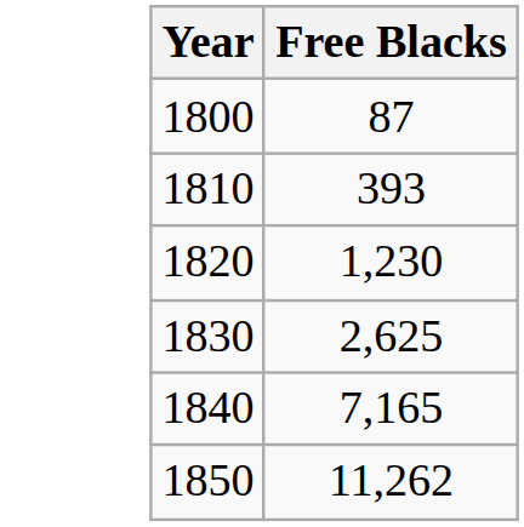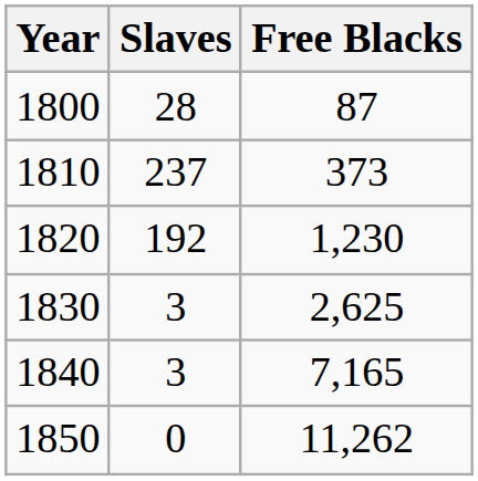+ column: Slaves | 28 | 237 | 192 | 3 | 3 | 0
1810 | Free Blacks: 393 -> 373
